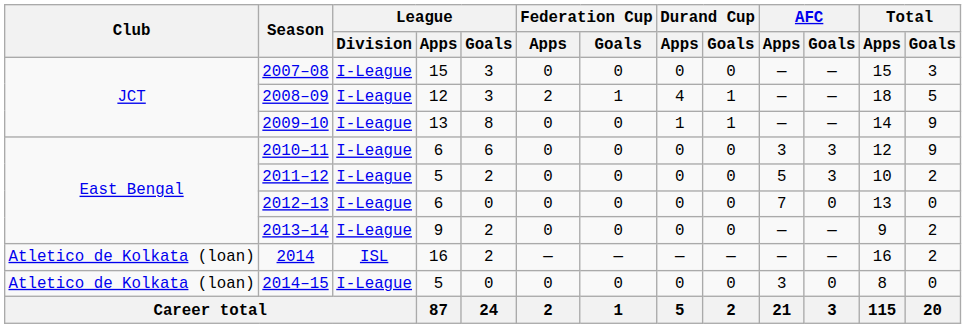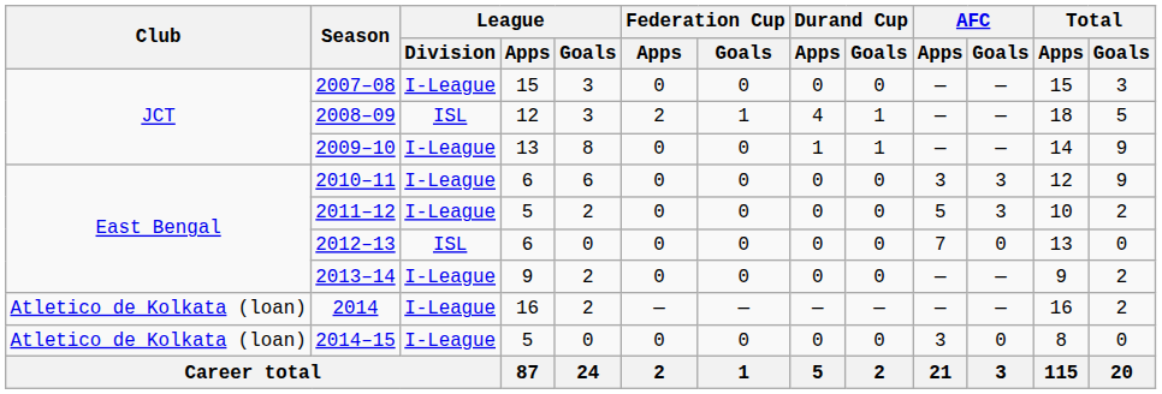2008–09 | League / Division: I-League -> ISL
2012–13 | League / Division: I-League -> ISL
2014 | League / Division: ISL -> I-League
